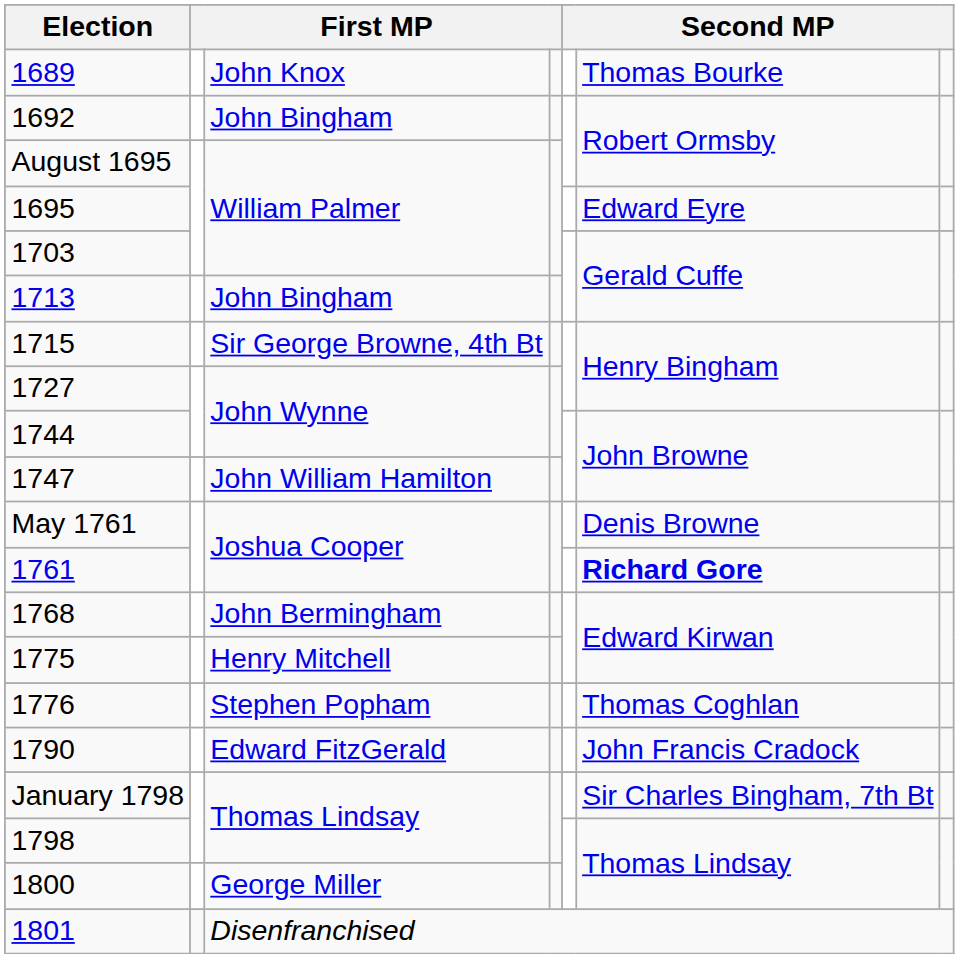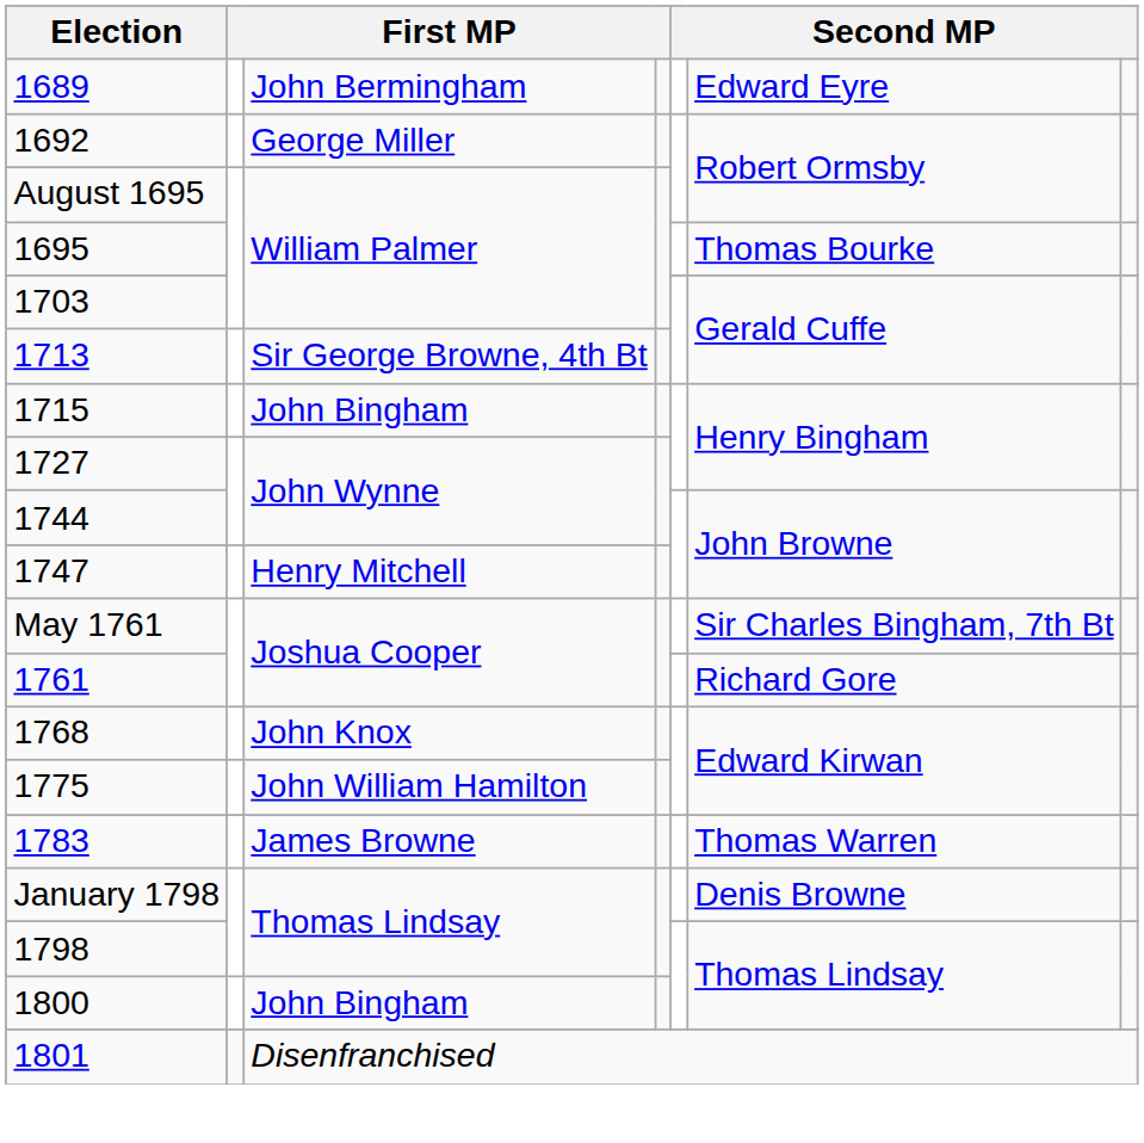1689 | column 3: John Knox -> John Bermingham
1689 | column 6: Thomas Bourke -> Edward Eyre
1692 | column 3: John Bingham -> George Miller
1695 | column 6: Edward Eyre -> Thomas Bourke
1713 | column 3: John Bingham -> Sir George Browne, 4th Bt
1715 | column 3: Sir George Browne, 4th Bt -> John Bingham
1747 | column 3: John William Hamilton -> Henry Mitchell
May 1761 | column 6: Denis Browne -> Sir Charles Bingham, 7th Bt
1761 | column 6: bold -> normal
1768 | column 3: John Bermingham -> John Knox
1775 | column 3: Henry Mitchell -> John William Hamilton
- row: 1776 | Stephen Popham | Thomas Coghlan
+ row: 1783 | James Browne | Thomas Warren
- row: 1790 | Edward FitzGerald | John Francis Cradock
January 1798 | column 6: Sir Charles Bingham, 7th Bt -> Denis Browne
1800 | column 3: George Miller -> John Bingham
